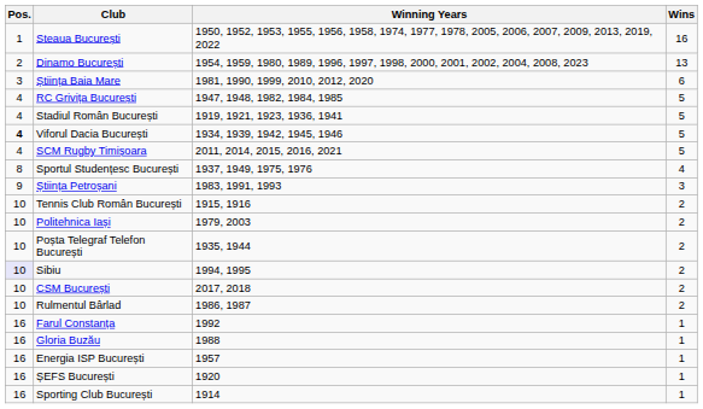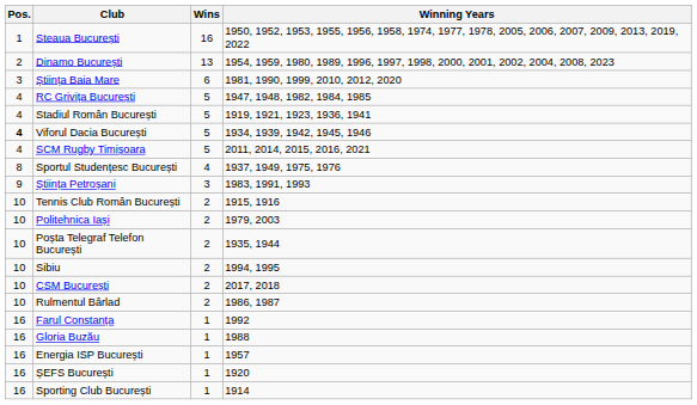columns swapped: Wins <-> Winning Years
Sibiu | Pos.: lavender background -> no background
